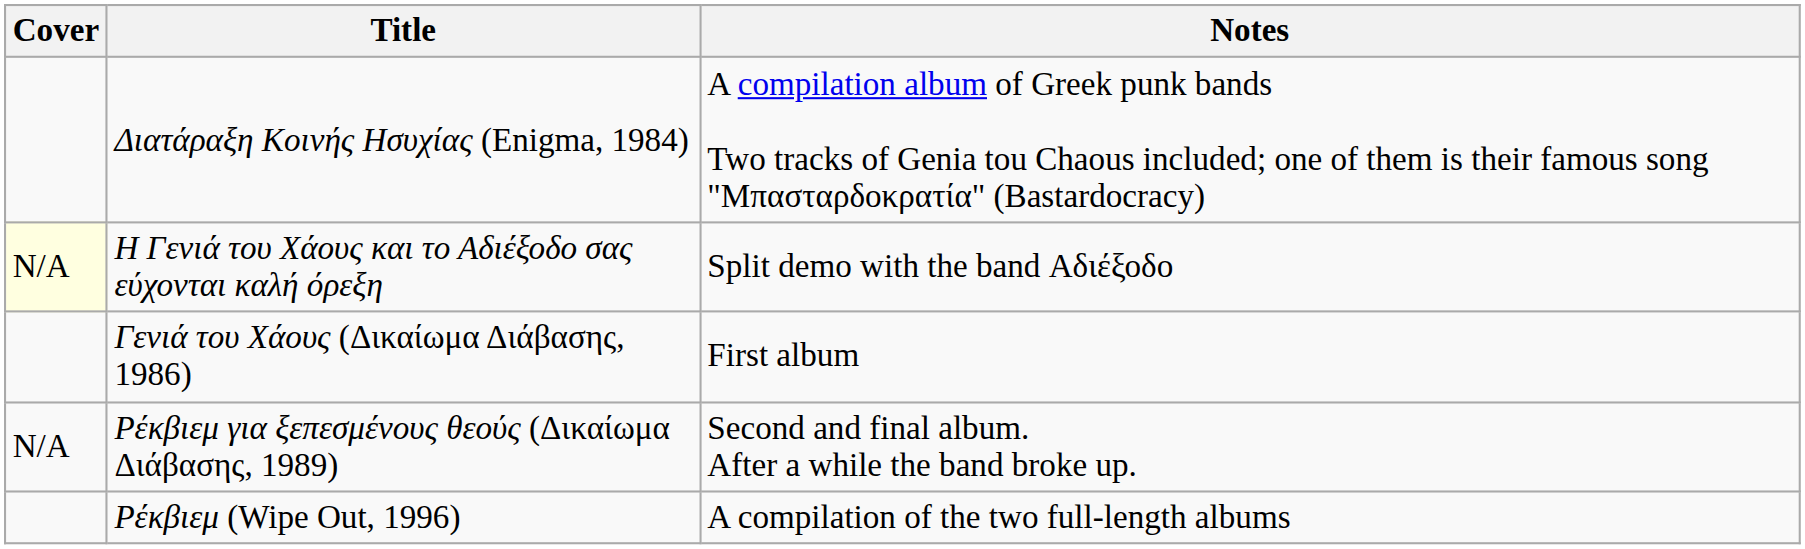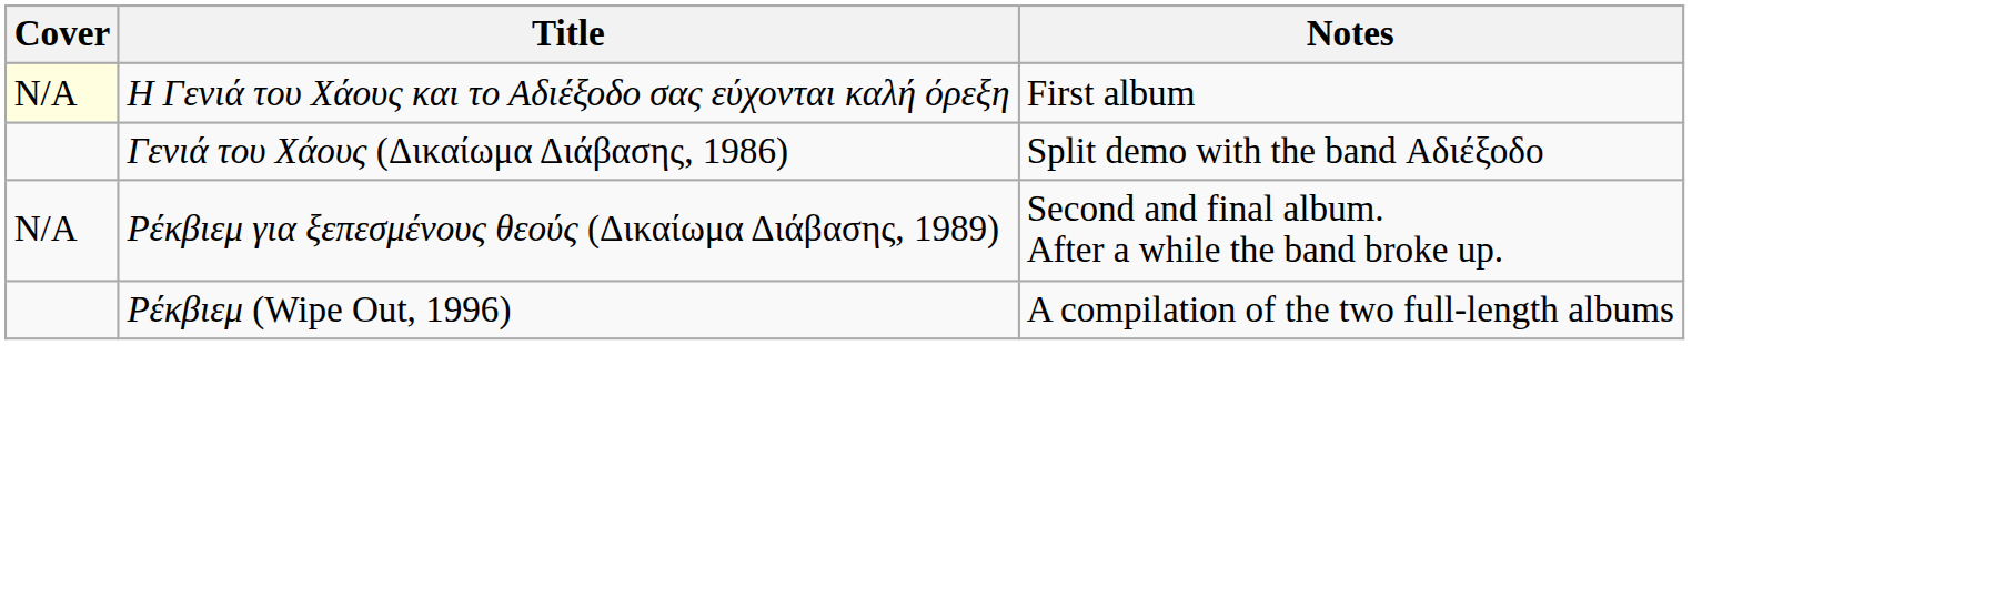- row: Διατάραξη Kοινής Hσυχίας (Enigma, 1984) | A compilation album of Greek punk bands Two tracks of Genia tou Chaous included; one of them is their famous song "Μπασταρδοκρατία" (Bastardocracy)
Η Γενιά του Χάους και το Αδιέξοδο σας εύχονται καλή όρεξη | Notes: Split demo with the band Αδιέξοδο -> First album
Γενιά του Χάους (Δικαίωμα Διάβασης, 1986) | Notes: First album -> Split demo with the band Αδιέξοδο
